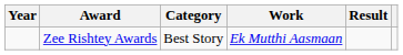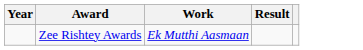- column: Category | Best Story
